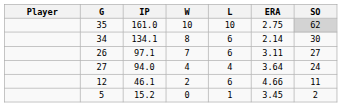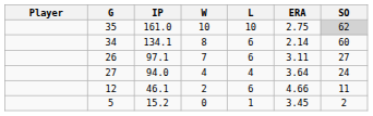34 | SO: 30 -> 60
